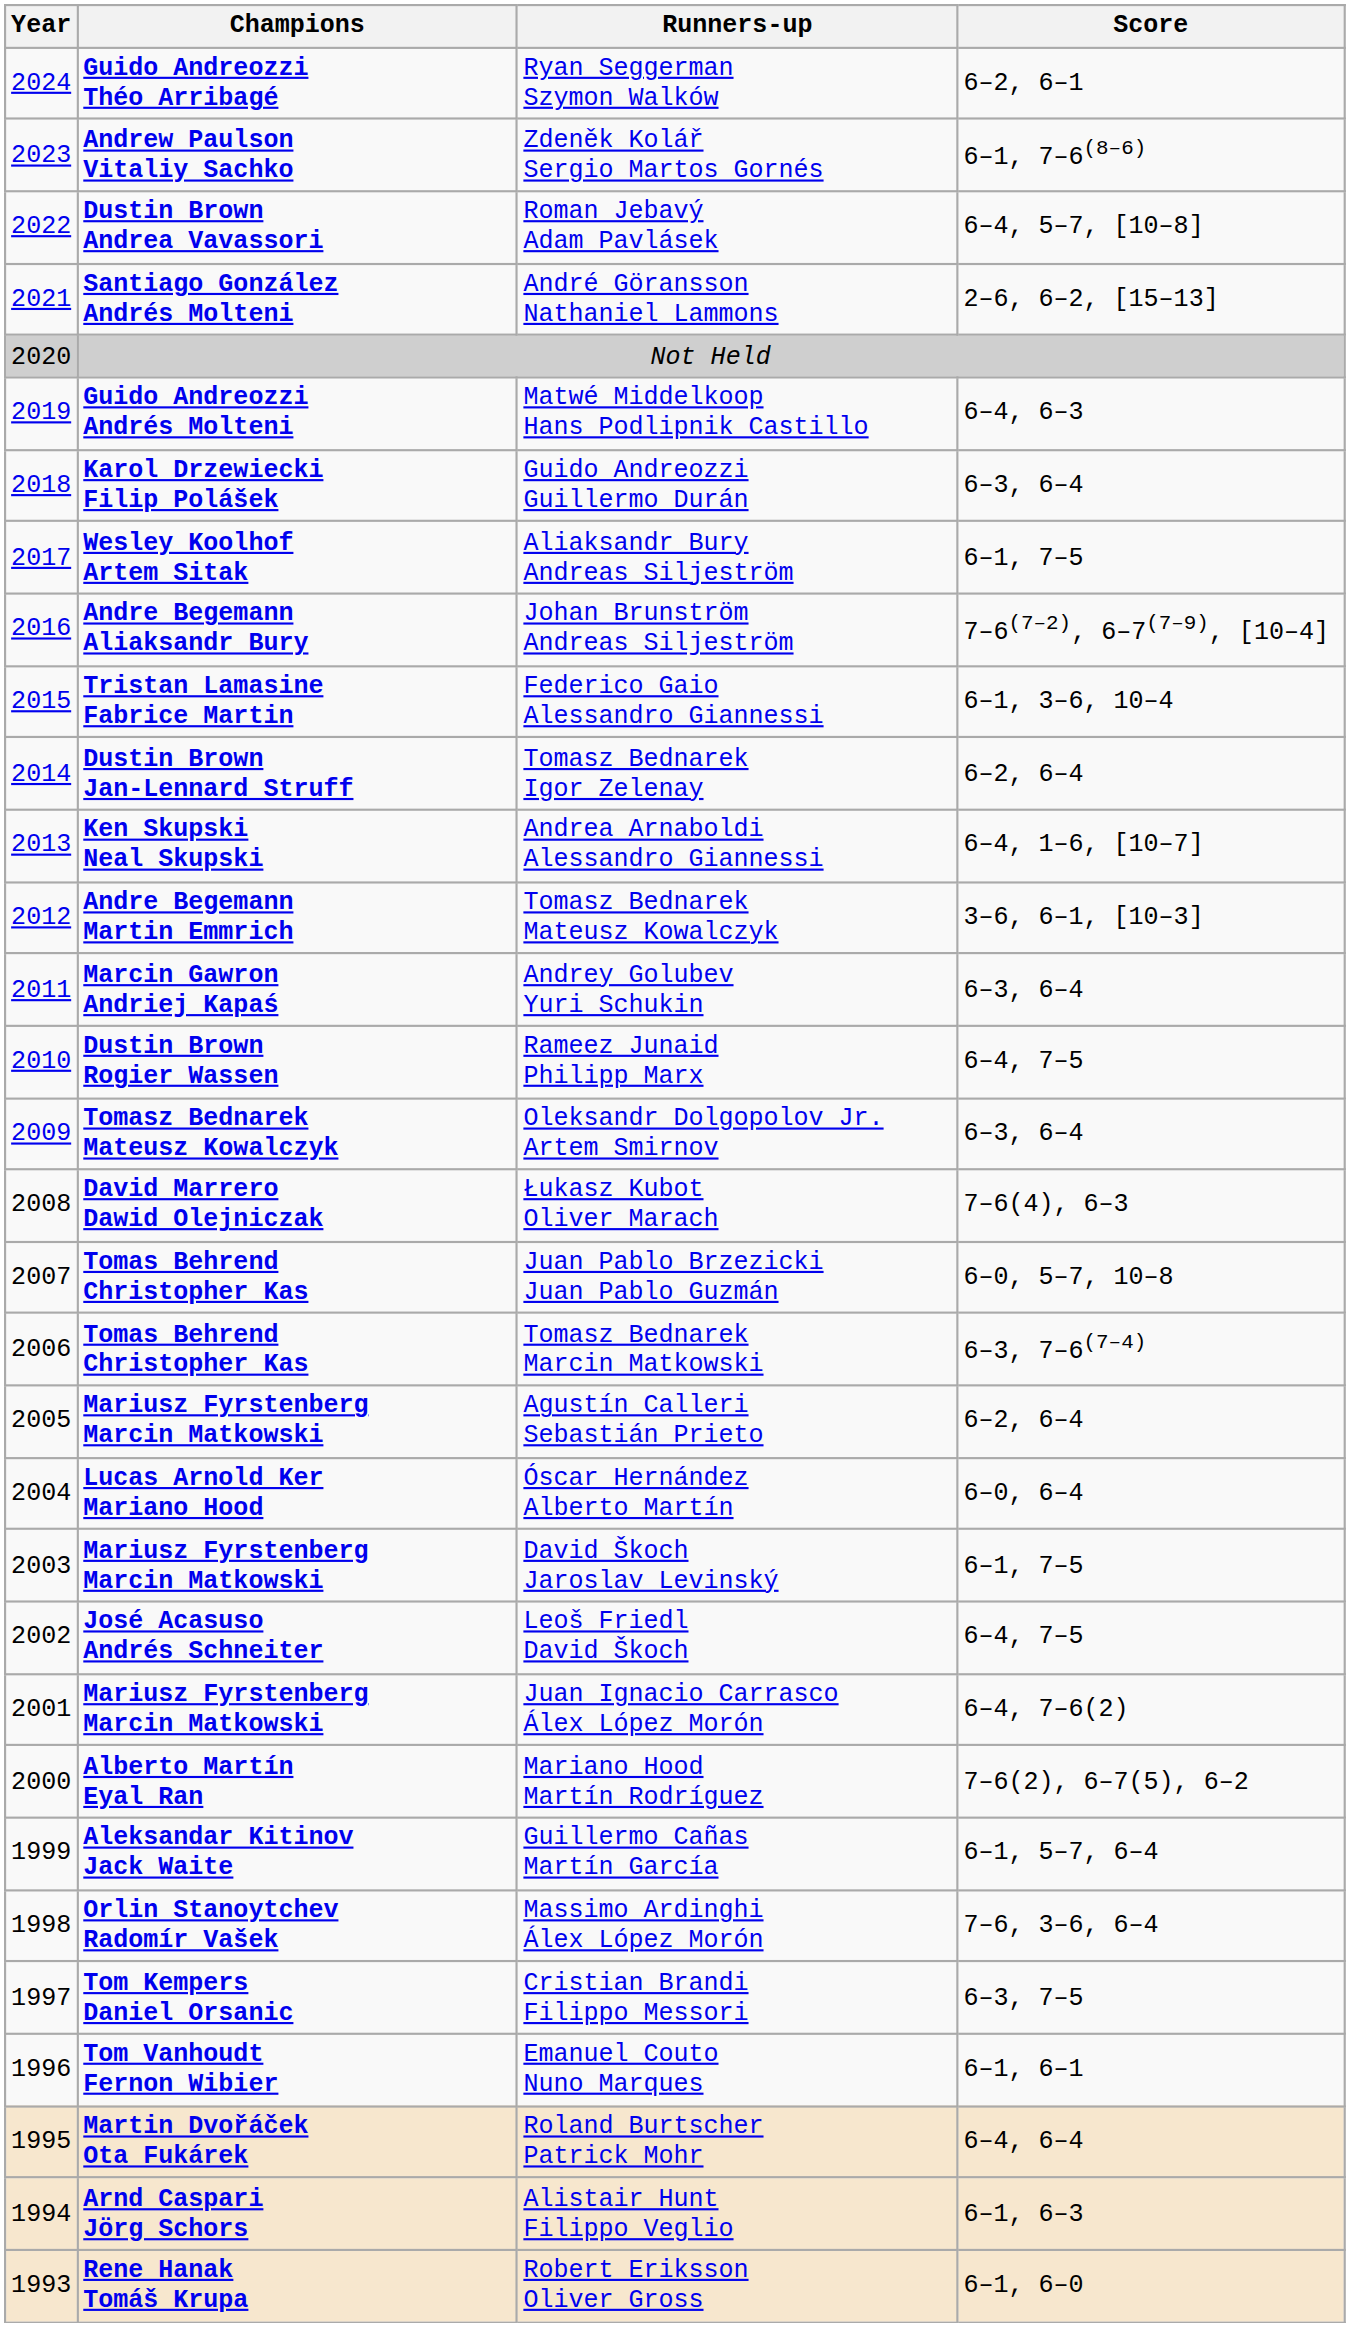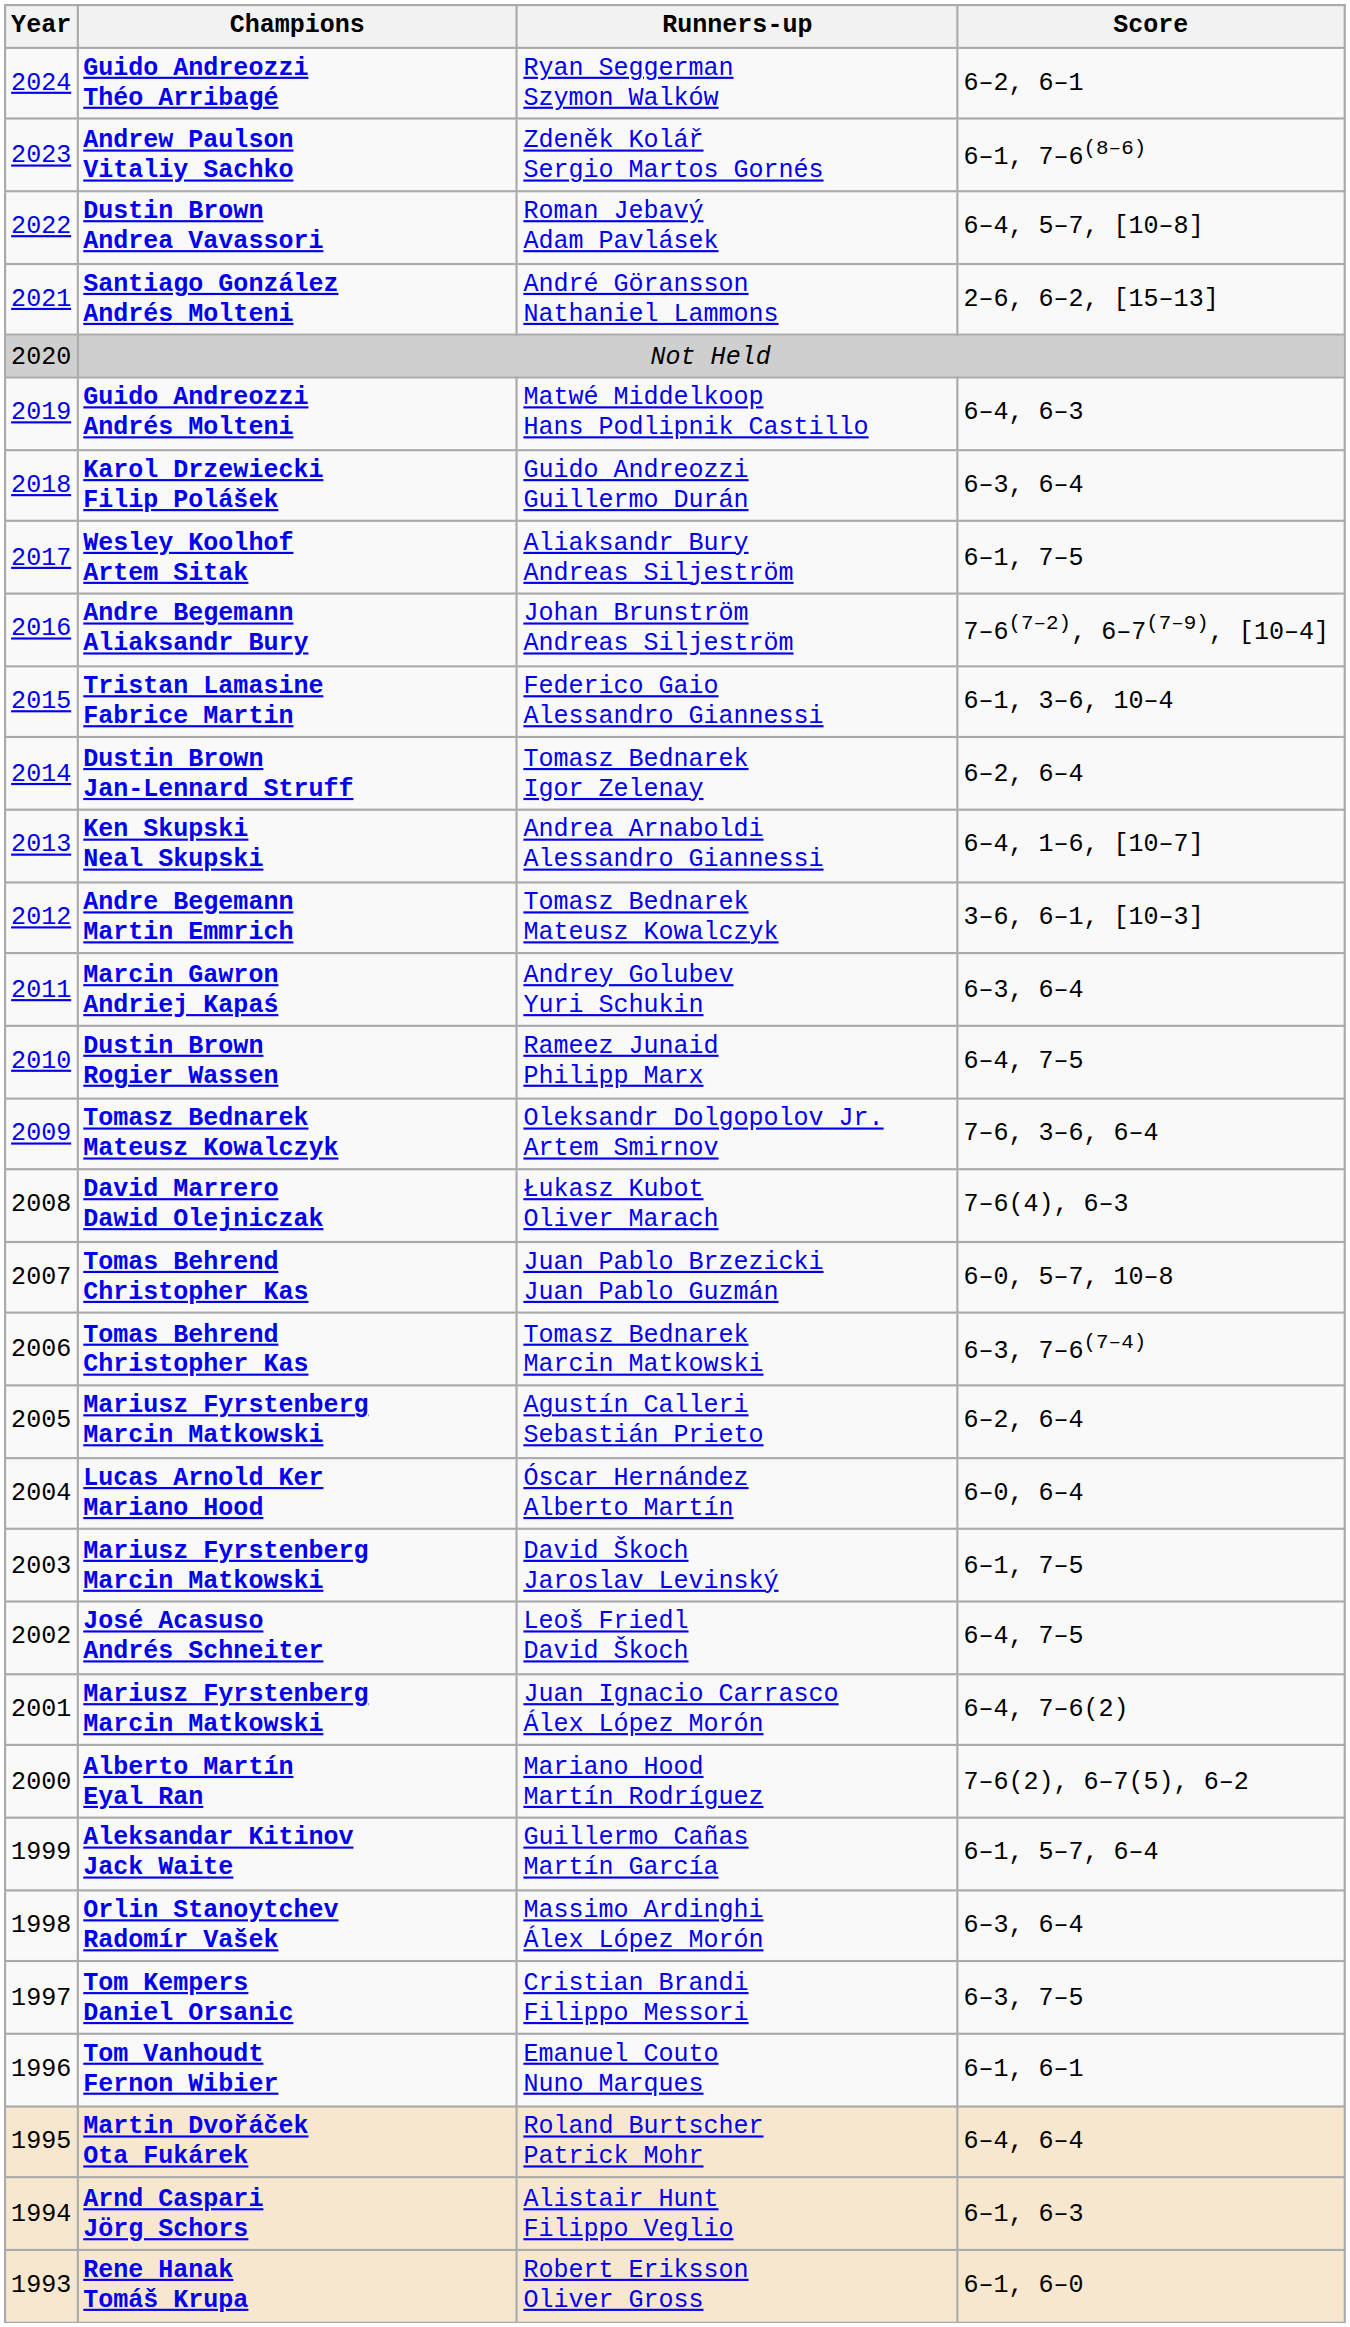Oleksandr Dolgopolov Jr. Artem Smirnov | Score: 6–3, 6–4 -> 7–6, 3–6, 6–4
Massimo Ardinghi Álex López Morón | Score: 7–6, 3–6, 6–4 -> 6–3, 6–4
